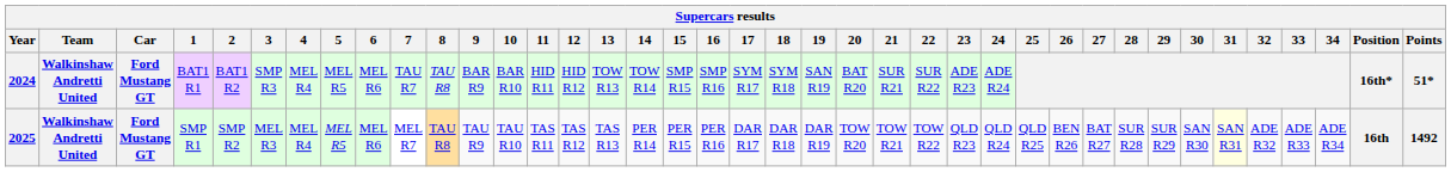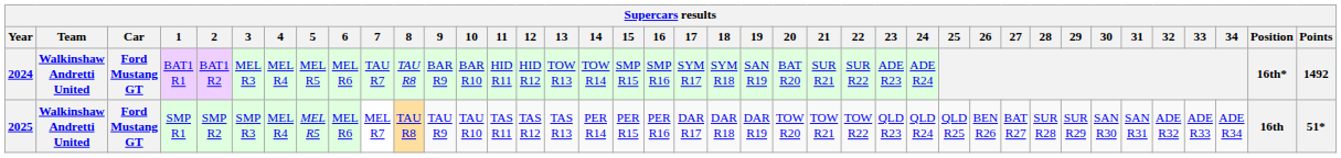2024 | 3: SMP R3 -> MEL R3
2024 | Points: 51* -> 1492
2025 | 3: MEL R3 -> SMP R3
2025 | 31: lightyellow background -> no background
2025 | Points: 1492 -> 51*
